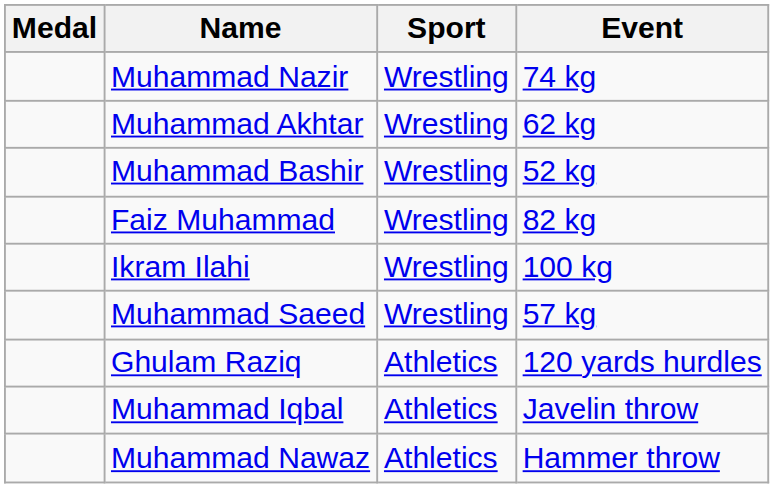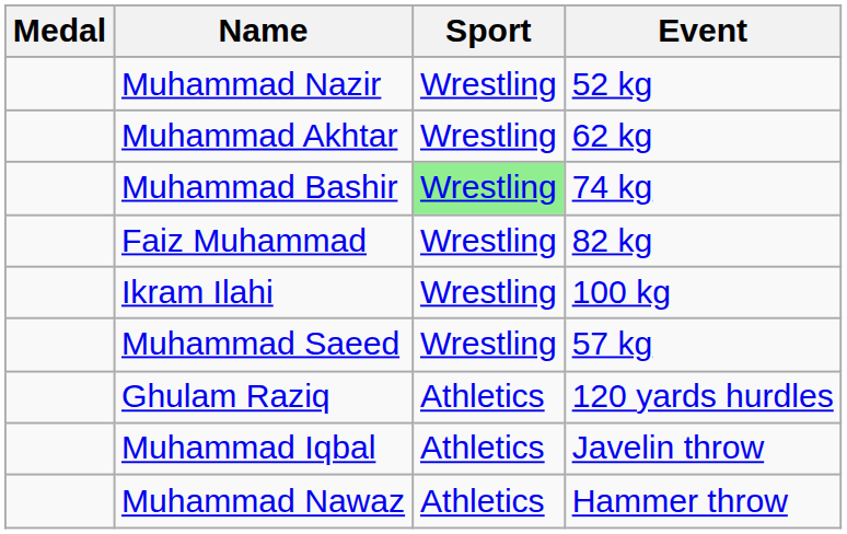Muhammad Nazir | Event: 74 kg -> 52 kg
Muhammad Bashir | Sport: no background -> lightgreen background
Muhammad Bashir | Event: 52 kg -> 74 kg
